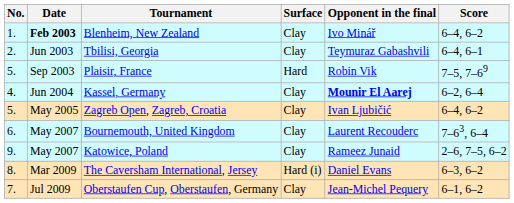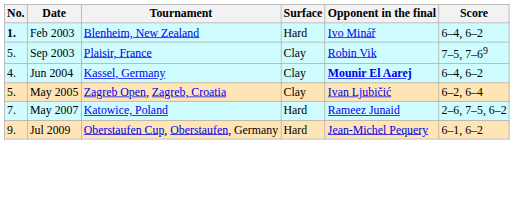Blenheim, New Zealand | No.: normal -> bold
Blenheim, New Zealand | Date: bold -> normal
Blenheim, New Zealand | Surface: Clay -> Hard
- row: 2. | Jun 2003 | Tbilisi, Georgia | Clay | Teymuraz Gabashvili | 6–4, 6–1
Plaisir, France | Surface: Hard -> Clay
Kassel, Germany | Score: 6–2, 6–4 -> 6–4, 6–2
Zagreb Open, Zagreb, Croatia | Score: 6–4, 6–2 -> 6–2, 6–4
- row: 6. | May 2007 | Bournemouth, United Kingdom | Clay | Laurent Recouderc | 7–63, 6–4
Katowice, Poland | No.: 9. -> 7.
Katowice, Poland | Surface: Clay -> Hard
- row: 8. | Mar 2009 | The Caversham International, Jersey | Hard (i) | Daniel Evans | 6–3, 6–2
Oberstaufen Cup, Oberstaufen, Germany | No.: 7. -> 9.
Oberstaufen Cup, Oberstaufen, Germany | Surface: Clay -> Hard
